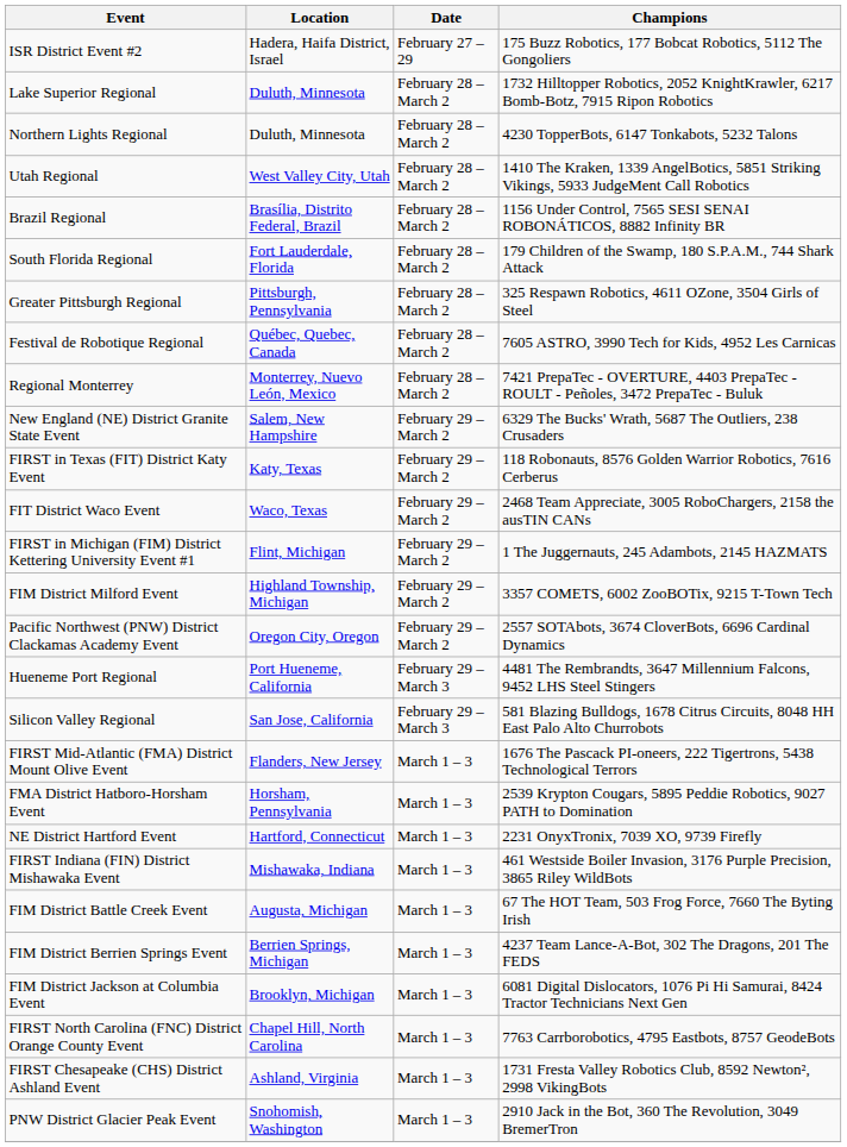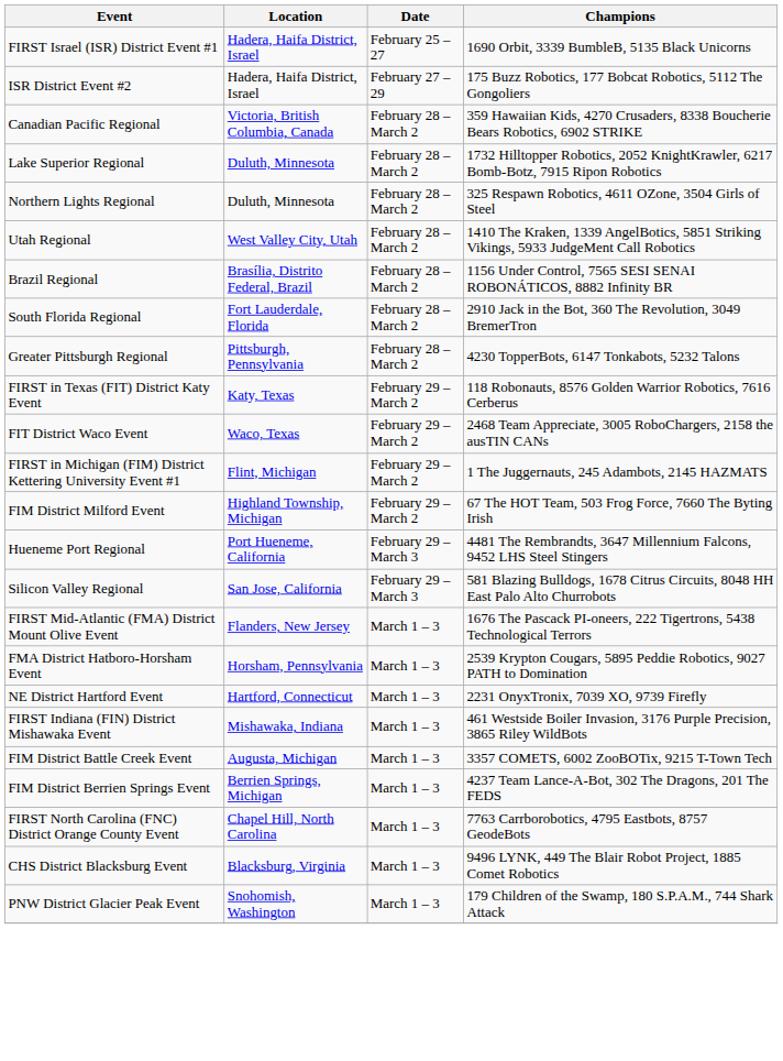+ row: FIRST Israel (ISR) District Event #1 | Hadera, Haifa District, Israel | February 25 – 27 | 1690 Orbit, 3339 BumbleB, 5135 Black Unicorns
+ row: Canadian Pacific Regional | Victoria, British Columbia, Canada | February 28 – March 2 | 359 Hawaiian Kids, 4270 Crusaders, 8338 Boucherie Bears Robotics, 6902 STRIKE
Northern Lights Regional | Champions: 4230 TopperBots, 6147 Tonkabots, 5232 Talons -> 325 Respawn Robotics, 4611 OZone, 3504 Girls of Steel
South Florida Regional | Champions: 179 Children of the Swamp, 180 S.P.A.M., 744 Shark Attack -> 2910 Jack in the Bot, 360 The Revolution, 3049 BremerTron
Greater Pittsburgh Regional | Champions: 325 Respawn Robotics, 4611 OZone, 3504 Girls of Steel -> 4230 TopperBots, 6147 Tonkabots, 5232 Talons
- row: Festival de Robotique Regional | Québec, Quebec, Canada | February 28 – March 2 | 7605 ASTRO, 3990 Tech for Kids, 4952 Les Carnicas
- row: Regional Monterrey | Monterrey, Nuevo León, Mexico | February 28 – March 2 | 7421 PrepaTec - OVERTURE, 4403 PrepaTec - ROULT - Peñoles, 3472 PrepaTec - Buluk
- row: New England (NE) District Granite State Event | Salem, New Hampshire | February 29 – March 2 | 6329 The Bucks' Wrath, 5687 The Outliers, 238 Crusaders
FIM District Milford Event | Champions: 3357 COMETS, 6002 ZooBOTix, 9215 T-Town Tech -> 67 The HOT Team, 503 Frog Force, 7660 The Byting Irish
- row: Pacific Northwest (PNW) District Clackamas Academy Event | Oregon City, Oregon | February 29 – March 2 | 2557 SOTAbots, 3674 CloverBots, 6696 Cardinal Dynamics
FIM District Battle Creek Event | Champions: 67 The HOT Team, 503 Frog Force, 7660 The Byting Irish -> 3357 COMETS, 6002 ZooBOTix, 9215 T-Town Tech
- row: FIM District Jackson at Columbia Event | Brooklyn, Michigan | March 1 – 3 | 6081 Digital Dislocators, 1076 Pi Hi Samurai, 8424 Tractor Technicians Next Gen
- row: FIRST Chesapeake (CHS) District Ashland Event | Ashland, Virginia | March 1 – 3 | 1731 Fresta Valley Robotics Club, 8592 Newton², 2998 VikingBots
+ row: CHS District Blacksburg Event | Blacksburg, Virginia | March 1 – 3 | 9496 LYNK, 449 The Blair Robot Project, 1885 Comet Robotics
PNW District Glacier Peak Event | Champions: 2910 Jack in the Bot, 360 The Revolution, 3049 BremerTron -> 179 Children of the Swamp, 180 S.P.A.M., 744 Shark Attack
